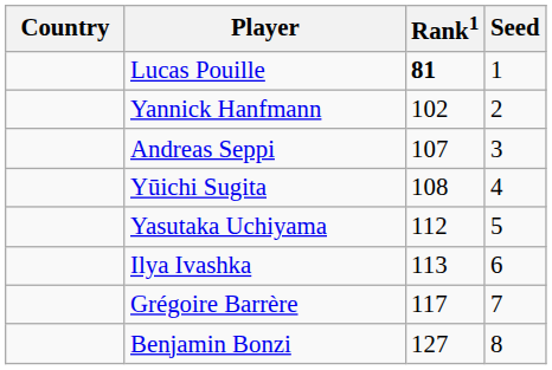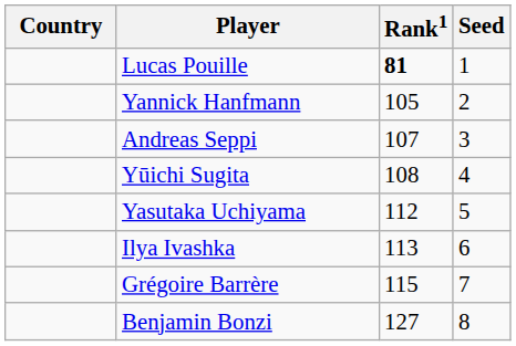Yannick Hanfmann | Rank1: 102 -> 105
Grégoire Barrère | Rank1: 117 -> 115
